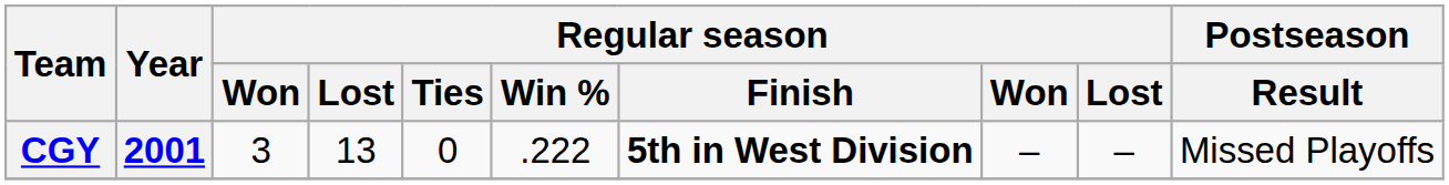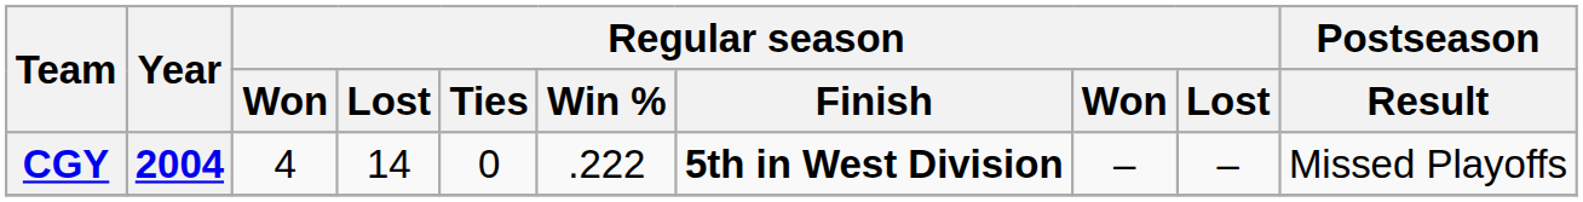CGY | Year: 2001 -> 2004
CGY | column 3: 3 -> 4
CGY | column 4: 13 -> 14
